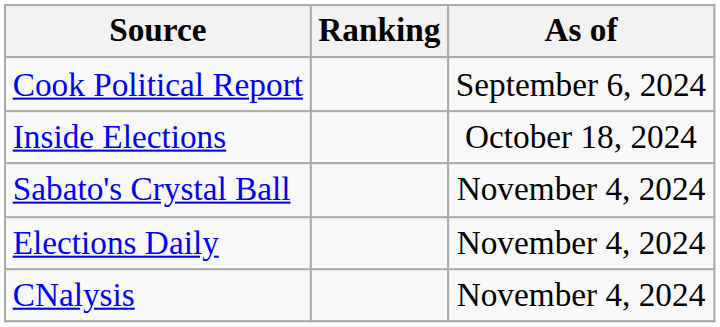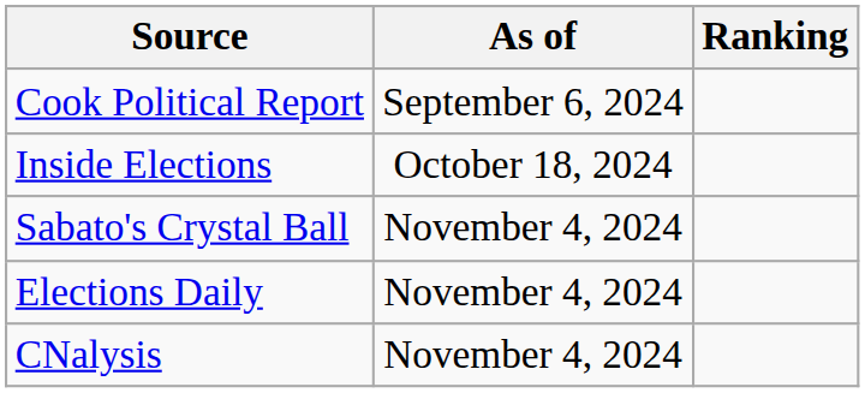columns swapped: Ranking <-> As of
